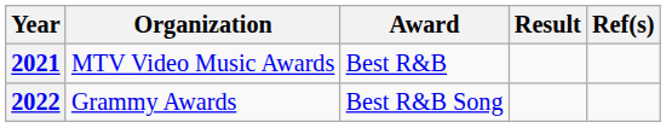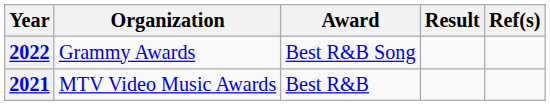rows swapped: 2021 <-> 2022
